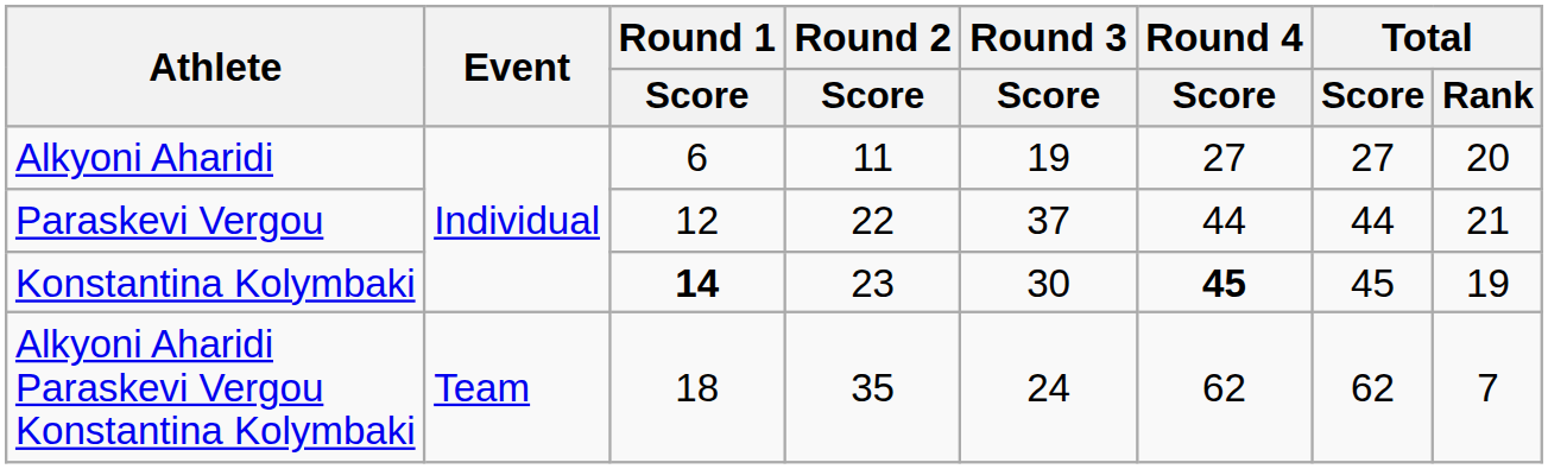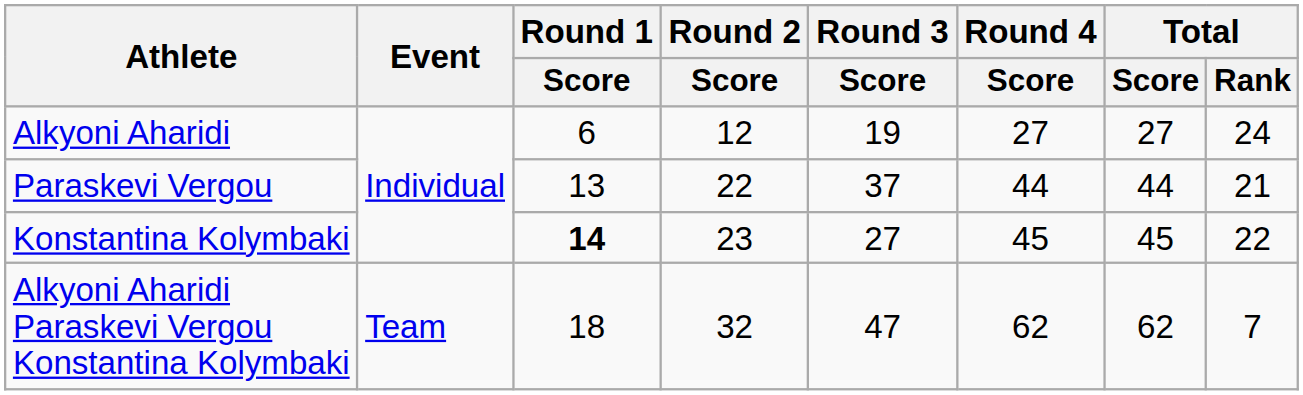Alkyoni Aharidi | Round 2 / Score: 11 -> 12
Alkyoni Aharidi | Total / Rank: 20 -> 24
Paraskevi Vergou | Round 1 / Score: 12 -> 13
Konstantina Kolymbaki | Round 3 / Score: 30 -> 27
Konstantina Kolymbaki | Round 4 / Score: bold -> normal
Konstantina Kolymbaki | Total / Rank: 19 -> 22
Alkyoni Aharidi Paraskevi Vergou Konstantina Kolymbaki | Round 2 / Score: 35 -> 32
Alkyoni Aharidi Paraskevi Vergou Konstantina Kolymbaki | Round 3 / Score: 24 -> 47
